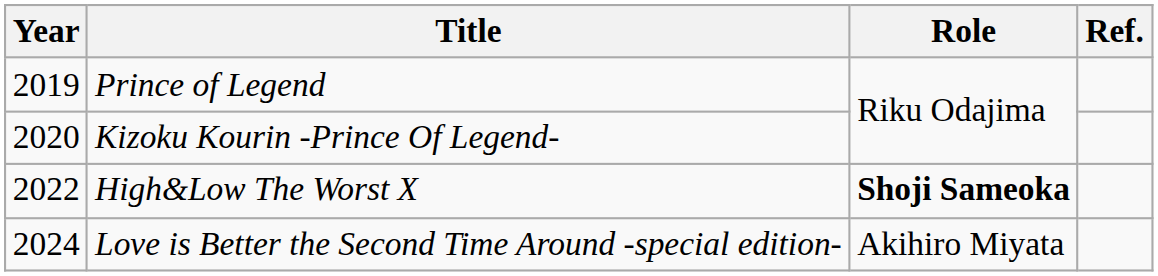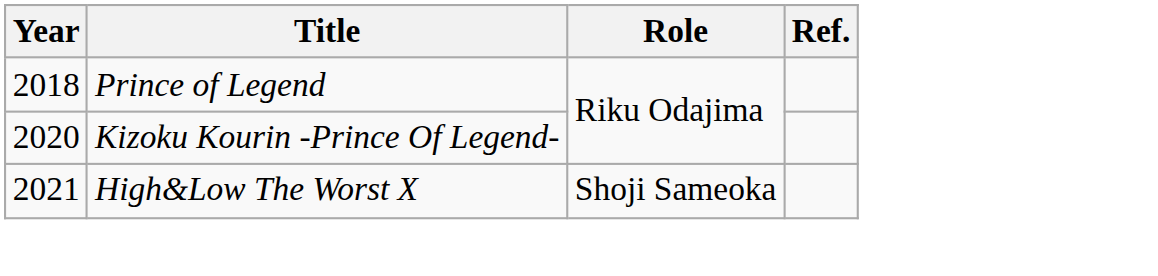Prince of Legend | Year: 2019 -> 2018
High&Low The Worst X | Year: 2022 -> 2021
High&Low The Worst X | Role: bold -> normal
- row: 2024 | Love is Better the Second Time Around -special edition- | Akihiro Miyata
